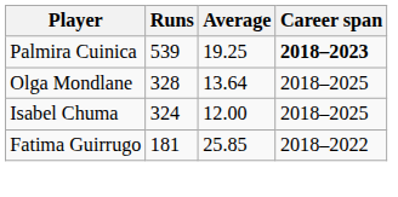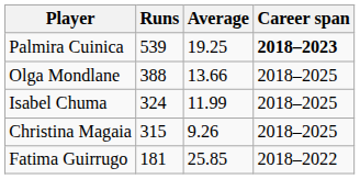Olga Mondlane | Runs: 328 -> 388
Olga Mondlane | Average: 13.64 -> 13.66
Isabel Chuma | Average: 12.00 -> 11.99
+ row: Christina Magaia | 315 | 9.26 | 2018–2025
